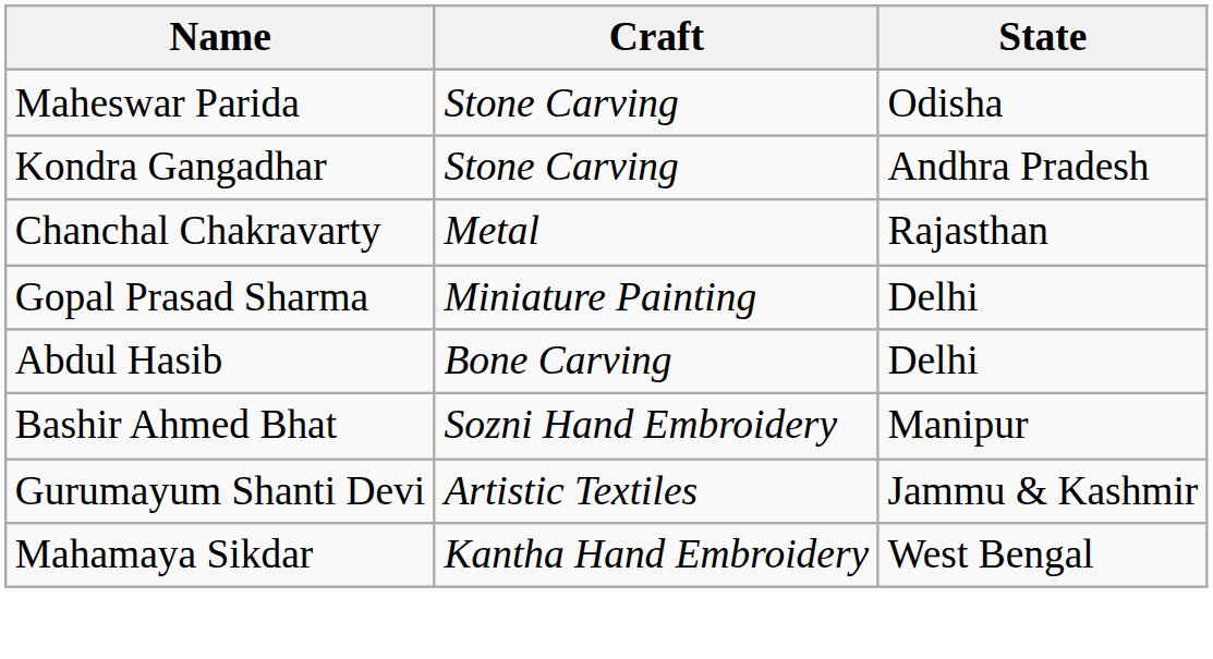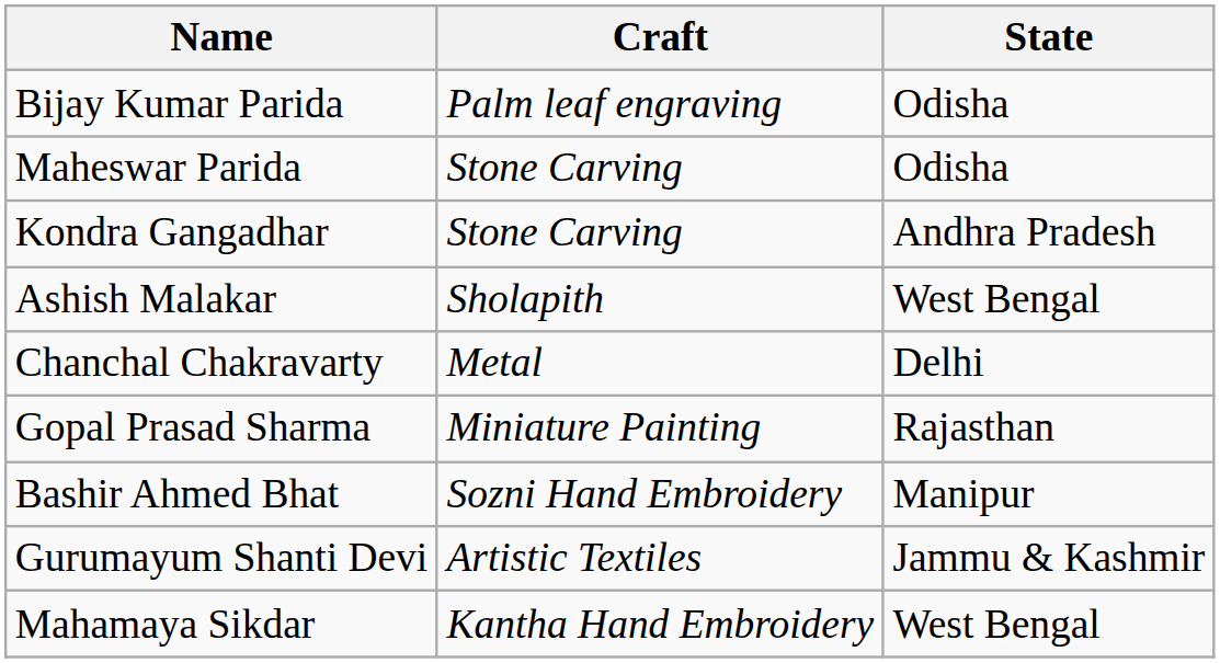+ row: Bijay Kumar Parida | Palm leaf engraving | Odisha
+ row: Ashish Malakar | Sholapith | West Bengal
Chanchal Chakravarty | State: Rajasthan -> Delhi
Gopal Prasad Sharma | State: Delhi -> Rajasthan
- row: Abdul Hasib | Bone Carving | Delhi
